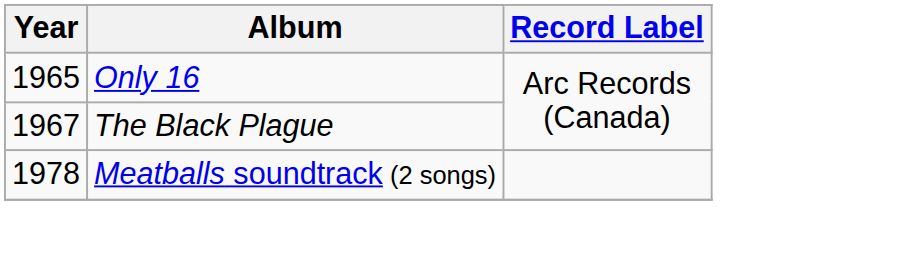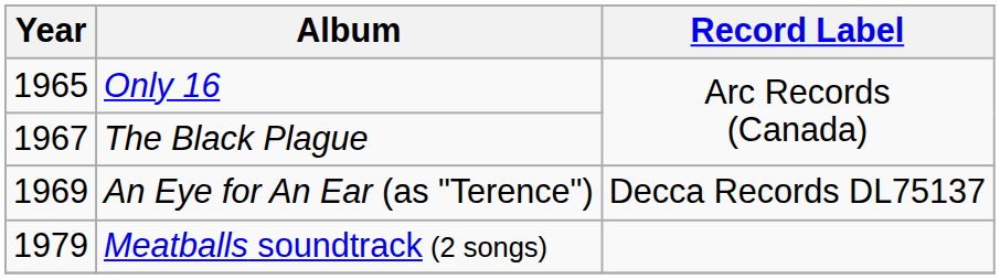+ row: 1969 | An Eye for An Ear (as "Terence") | Decca Records DL75137
Meatballs soundtrack (2 songs) | Year: 1978 -> 1979
